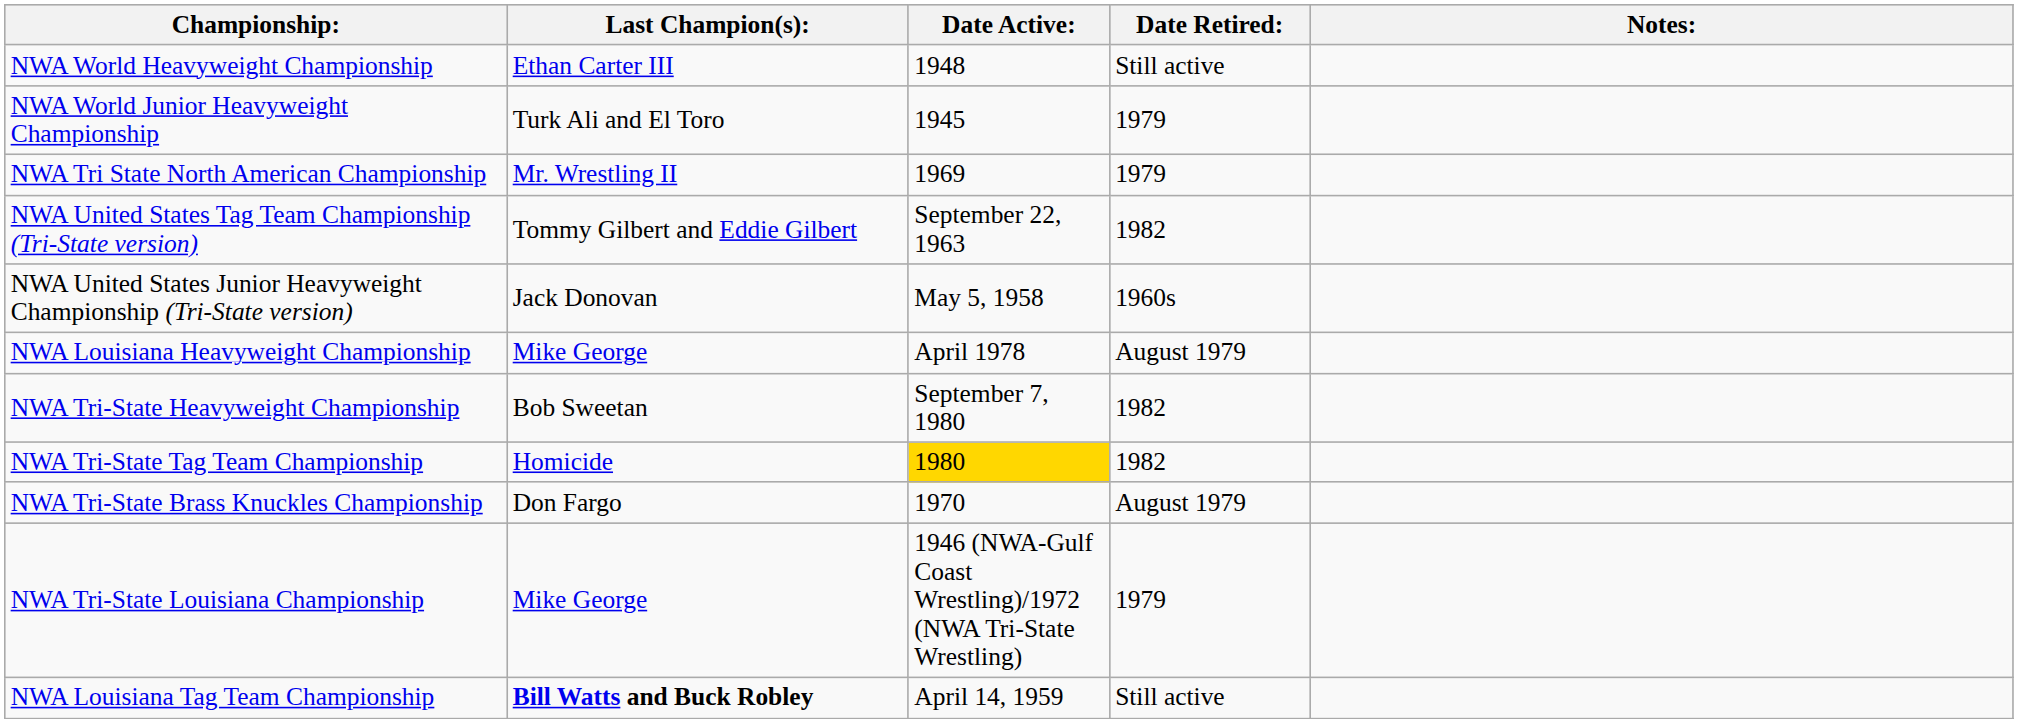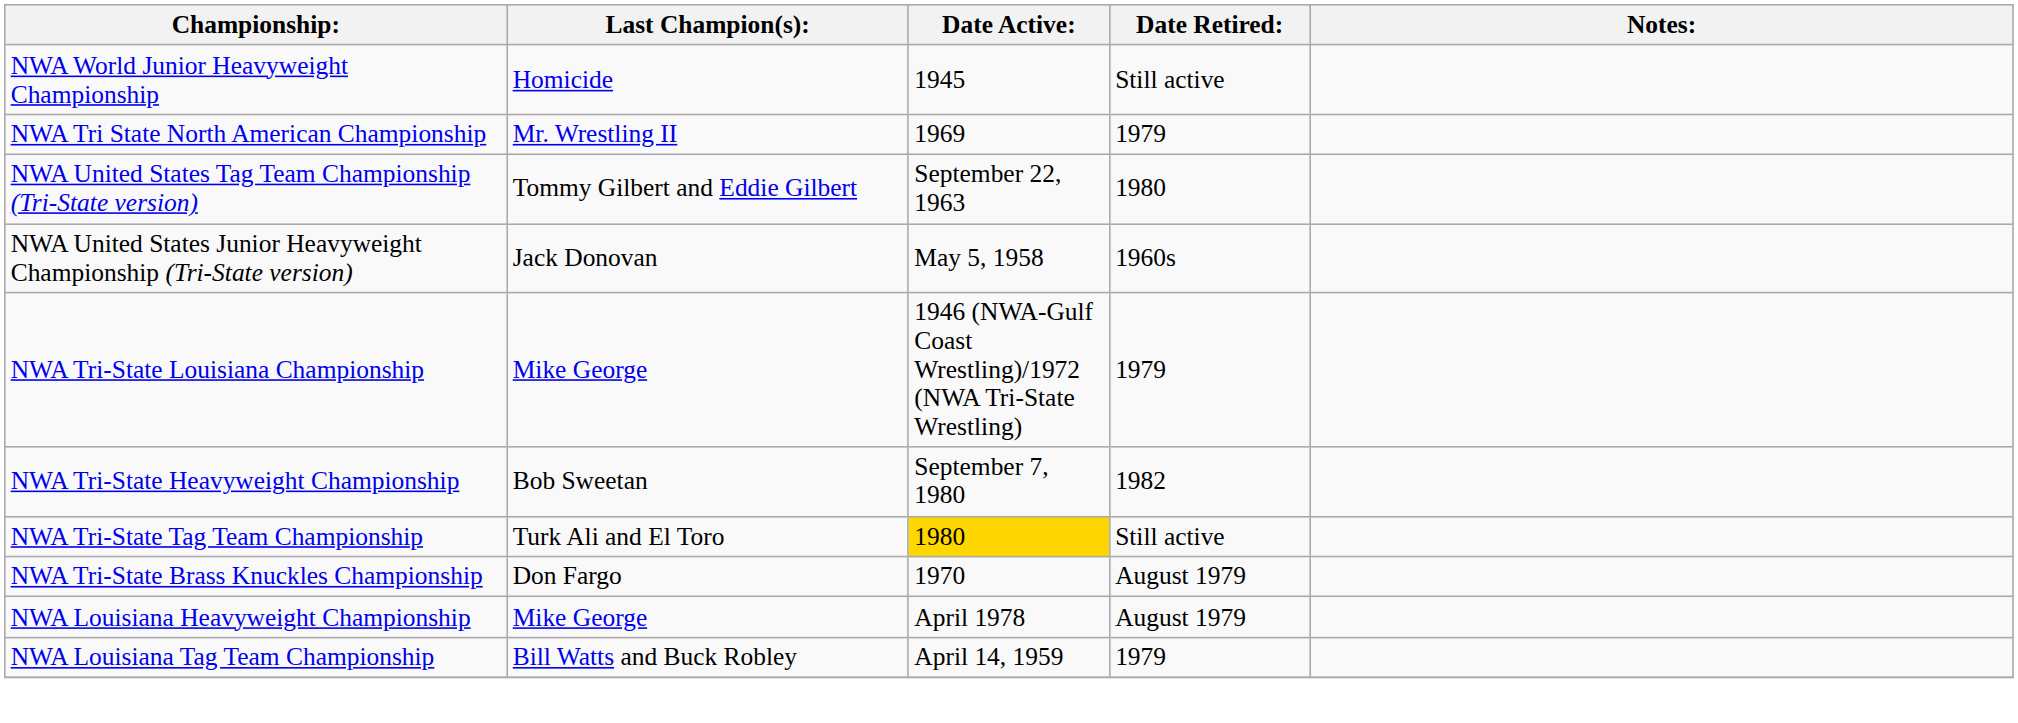- row: NWA World Heavyweight Championship | Ethan Carter III | 1948 | Still active
NWA World Junior Heavyweight Championship | Last Champion(s):: Turk Ali and El Toro -> Homicide
NWA World Junior Heavyweight Championship | Date Retired:: 1979 -> Still active
NWA United States Tag Team Championship (Tri-State version) | Date Retired:: 1982 -> 1980
rows swapped: NWA Tri-State Louisiana Championship <-> NWA Louisiana Heavyweight Championship
NWA Tri-State Tag Team Championship | Last Champion(s):: Homicide -> Turk Ali and El Toro
NWA Tri-State Tag Team Championship | Date Retired:: 1982 -> Still active
NWA Louisiana Tag Team Championship | Last Champion(s):: bold -> normal
NWA Louisiana Tag Team Championship | Date Retired:: Still active -> 1979
